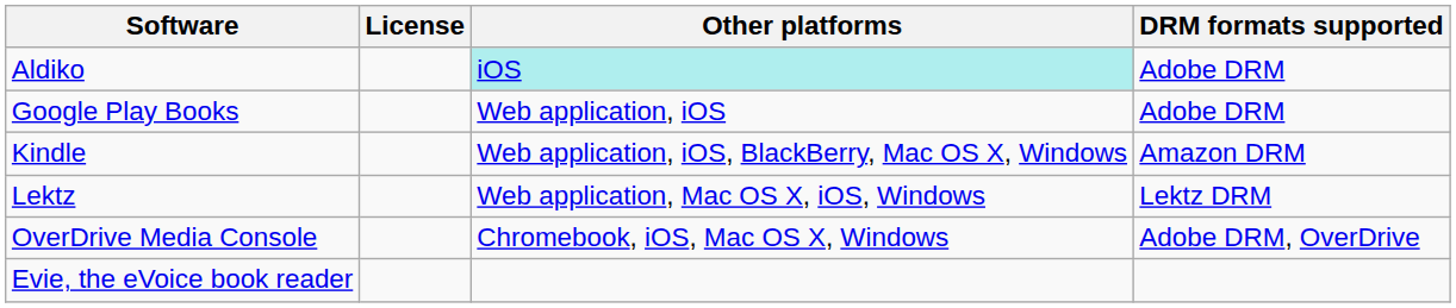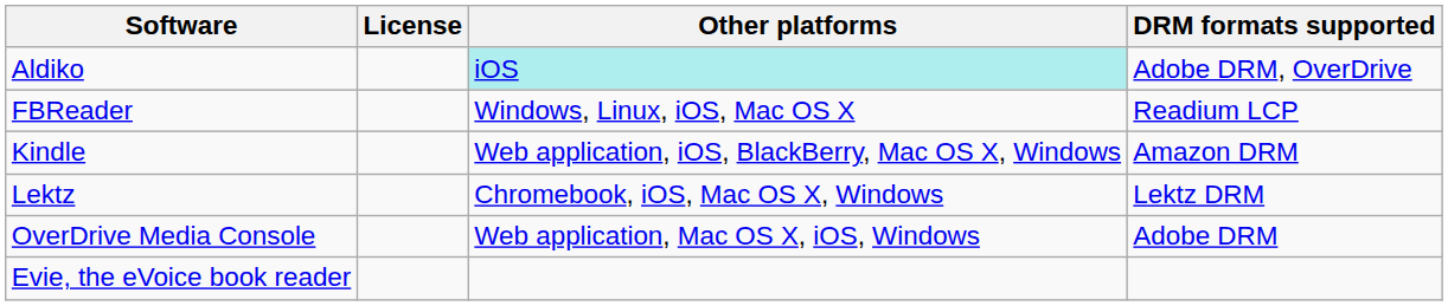Aldiko | DRM formats supported: Adobe DRM -> Adobe DRM, OverDrive
+ row: FBReader | Windows, Linux, iOS, Mac OS X | Readium LCP
- row: Google Play Books | Web application, iOS | Adobe DRM
Lektz | Other platforms: Web application, Mac OS X, iOS, Windows -> Chromebook, iOS, Mac OS X, Windows
OverDrive Media Console | Other platforms: Chromebook, iOS, Mac OS X, Windows -> Web application, Mac OS X, iOS, Windows
OverDrive Media Console | DRM formats supported: Adobe DRM, OverDrive -> Adobe DRM
